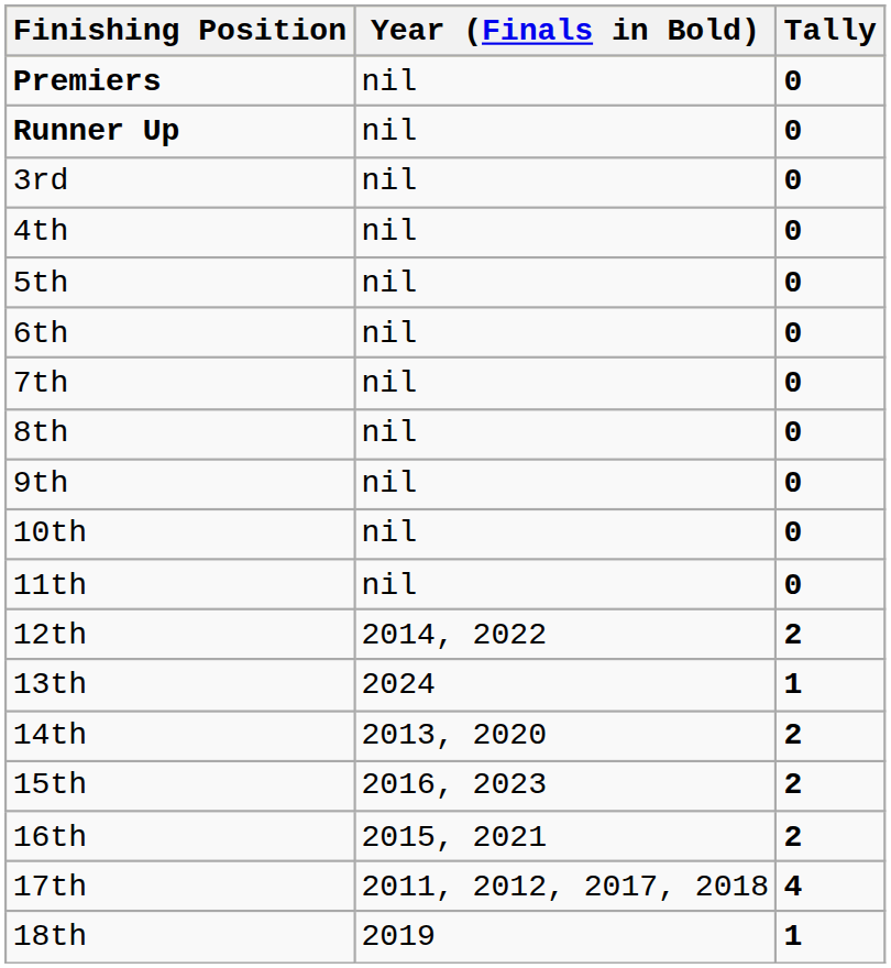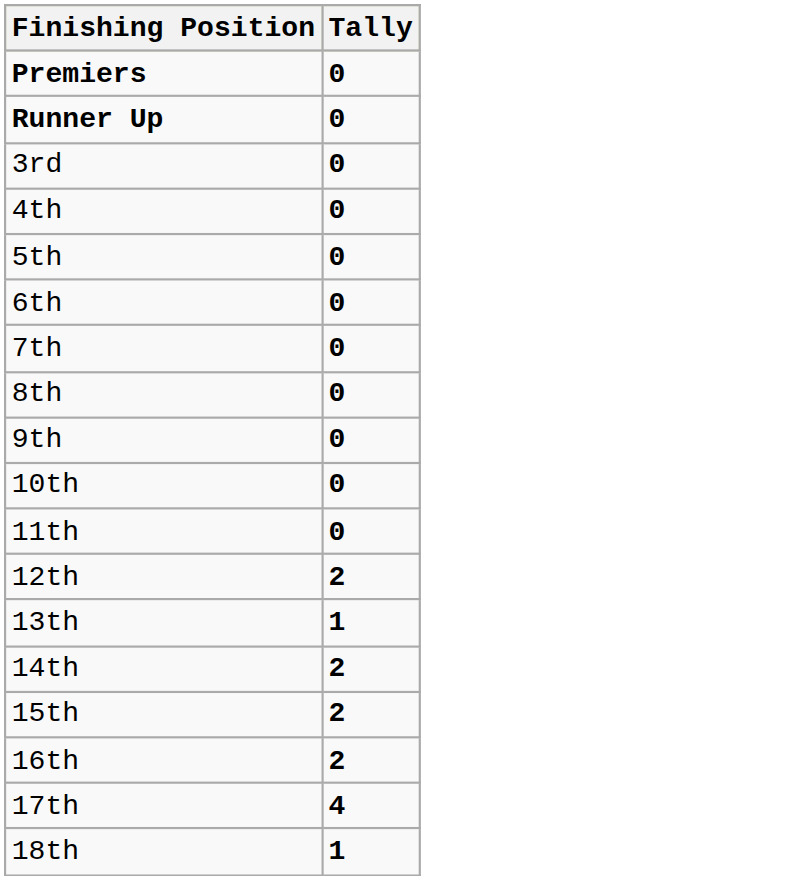- column: Year (Finals in Bold) | nil | nil | nil | nil | nil | nil | nil | nil | nil | nil | nil | 2014, 2022 | 2024 | 2013, 2020 | 2016, 2023 | 2015, 2021 | 2011, 2012, 2017, 2018 | 2019
